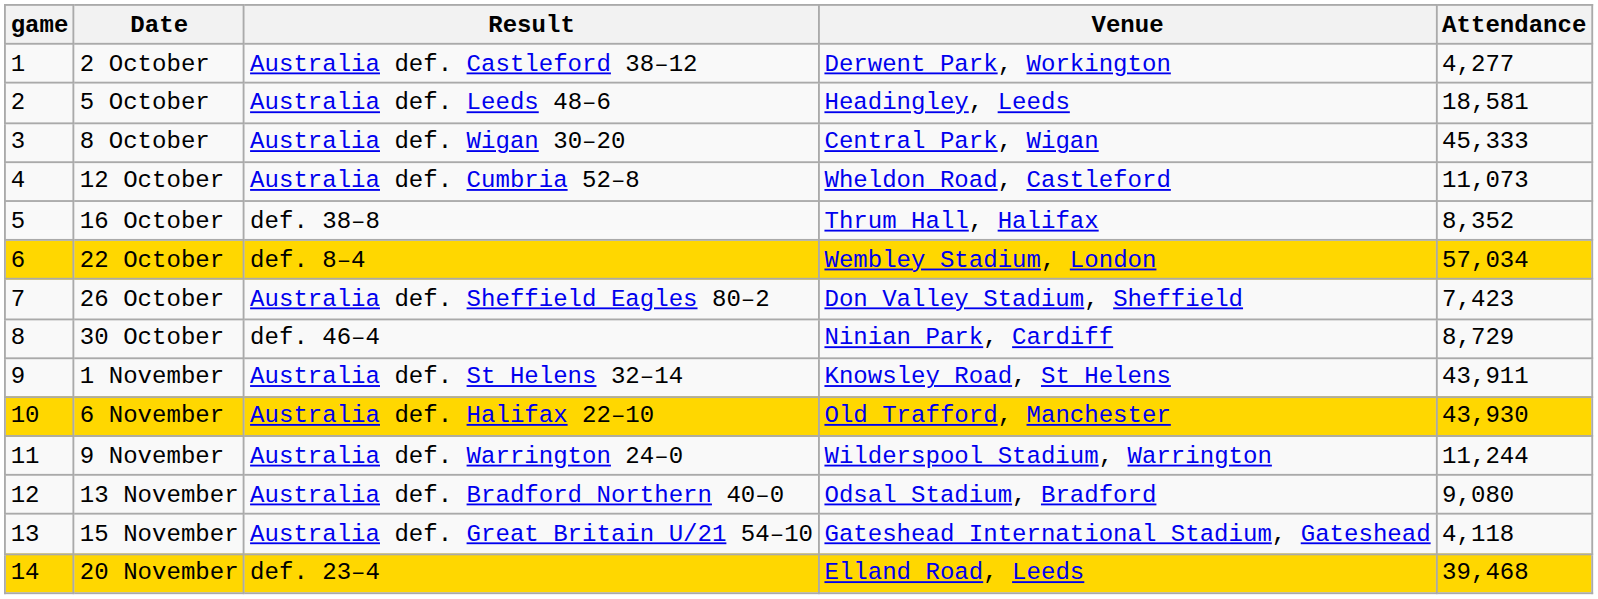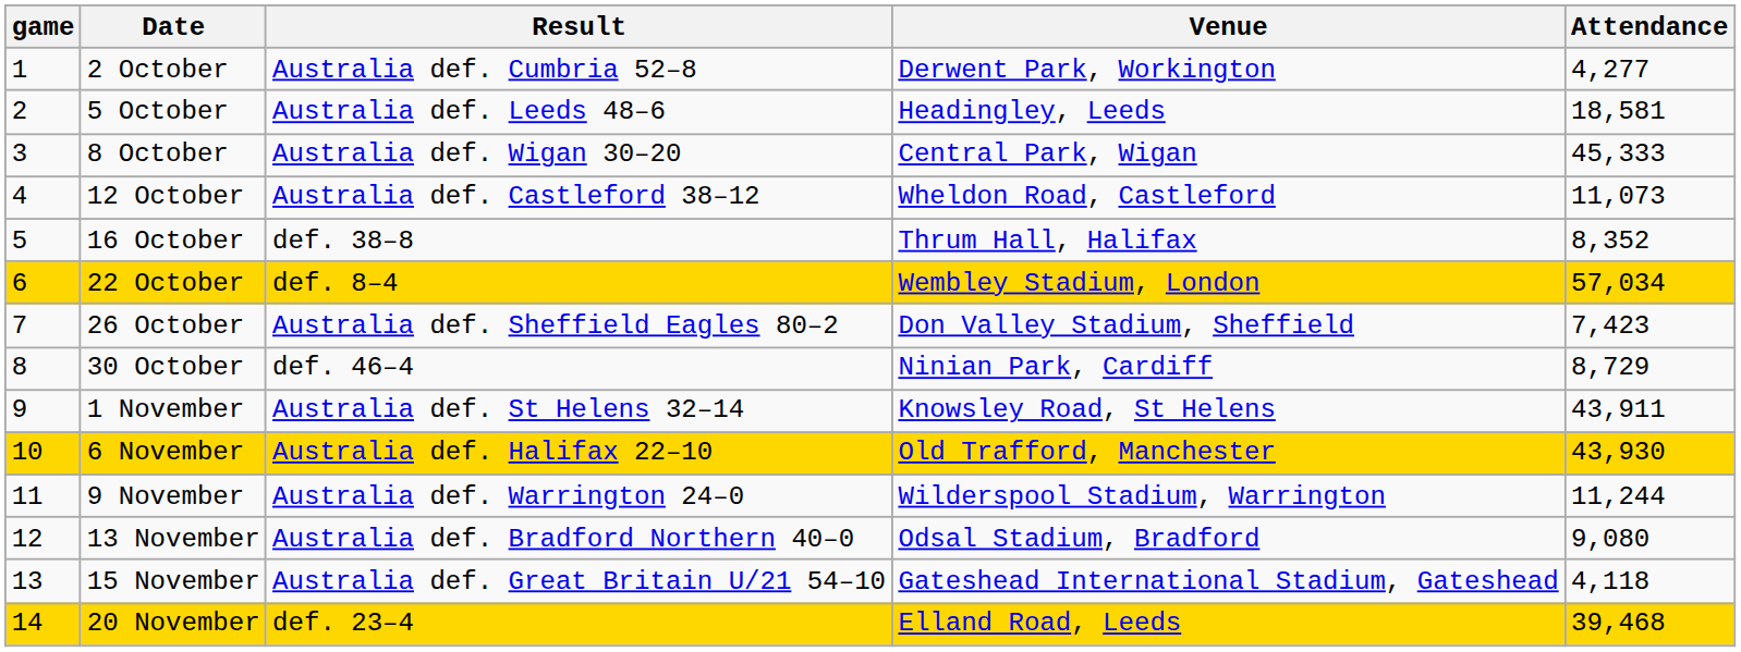2 October | Result: Australia def. Castleford 38–12 -> Australia def. Cumbria 52–8
12 October | Result: Australia def. Cumbria 52–8 -> Australia def. Castleford 38–12
